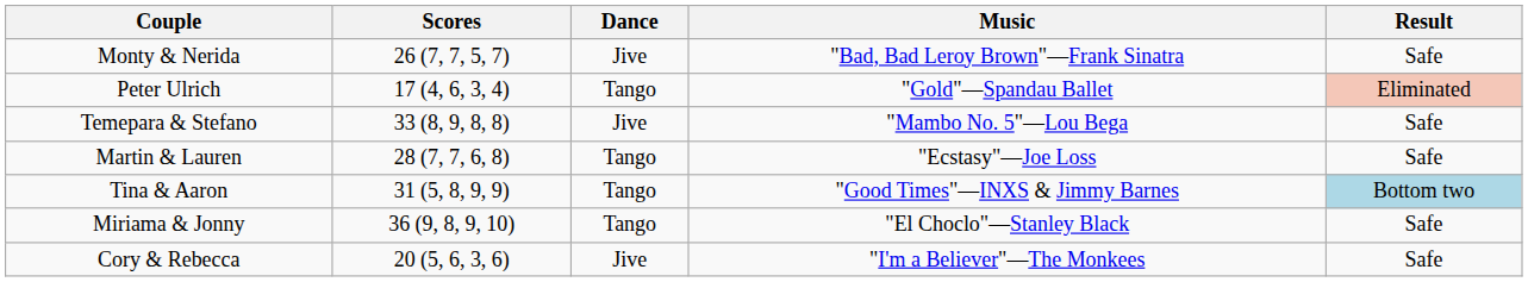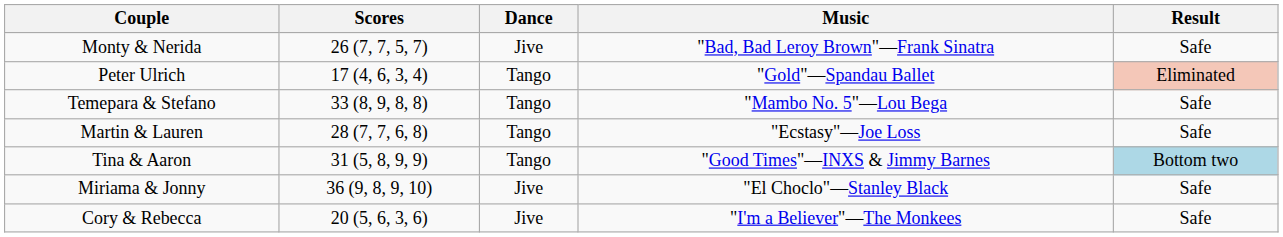Temepara & Stefano | Dance: Jive -> Tango
Miriama & Jonny | Dance: Tango -> Jive
